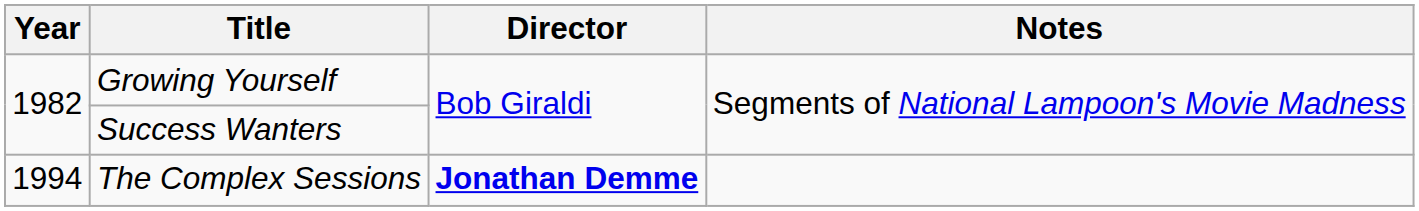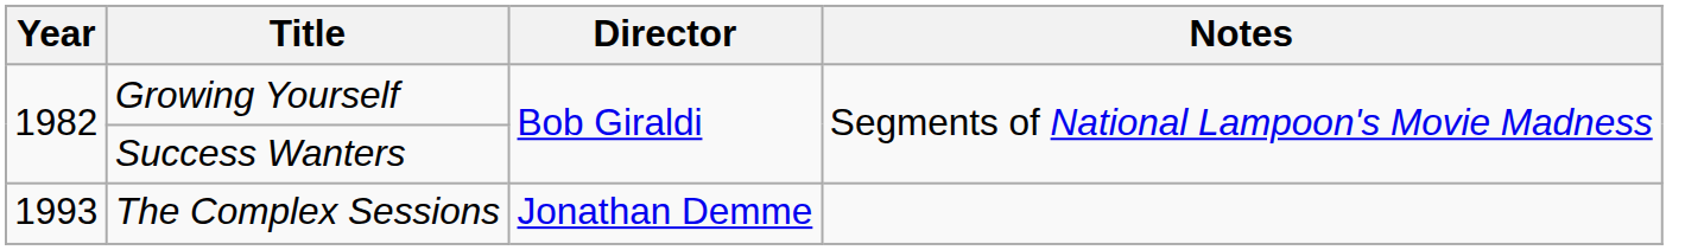The Complex Sessions | Year: 1994 -> 1993
The Complex Sessions | Director: bold -> normal
